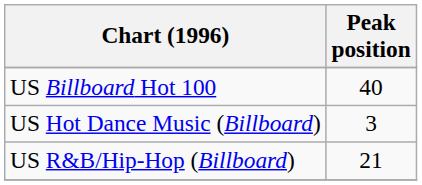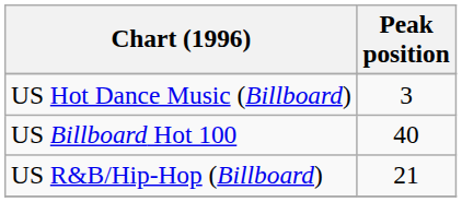rows swapped: US Billboard Hot 100 <-> US Hot Dance Music (Billboard)
